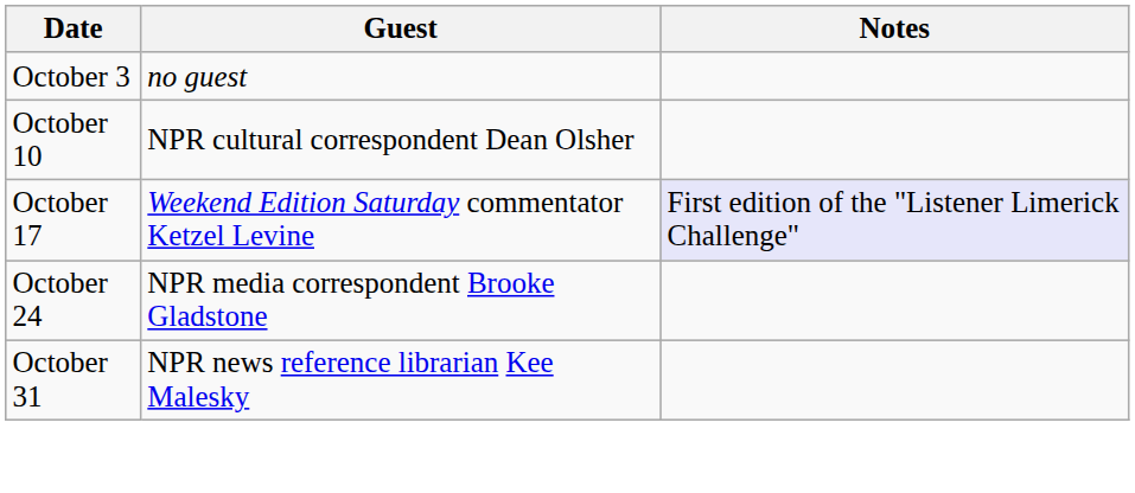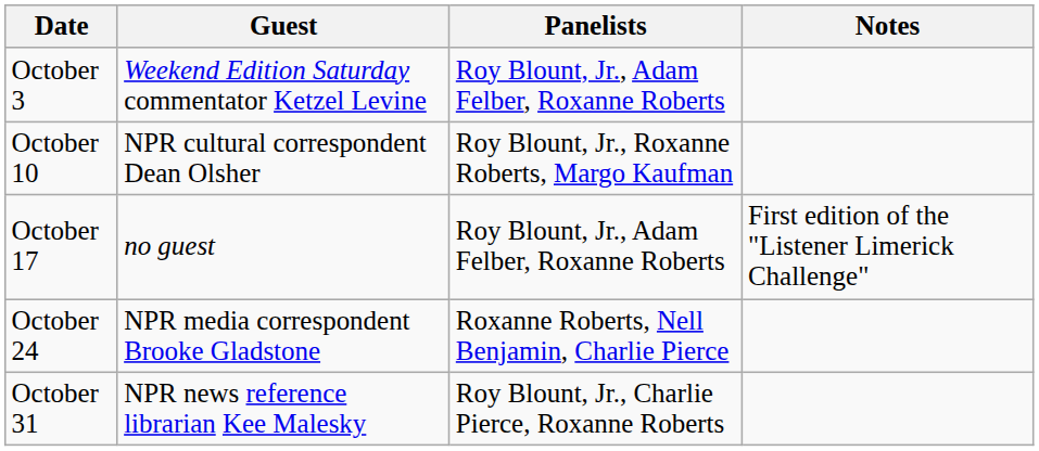+ column: Panelists | Roy Blount, Jr., Adam Felber, Roxanne Roberts | Roy Blount, Jr., Roxanne Roberts, Margo Kaufman | Roy Blount, Jr., Adam Felber, Roxanne Roberts | Roxanne Roberts, Nell Benjamin, Charlie Pierce | Roy Blount, Jr., Charlie Pierce, Roxanne Roberts
October 3 | Guest: no guest -> Weekend Edition Saturday commentator Ketzel Levine
October 17 | Guest: Weekend Edition Saturday commentator Ketzel Levine -> no guest
October 17 | Notes: lavender background -> no background
